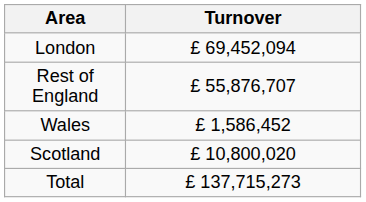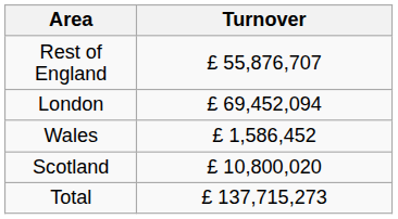rows swapped: London <-> Rest of England
